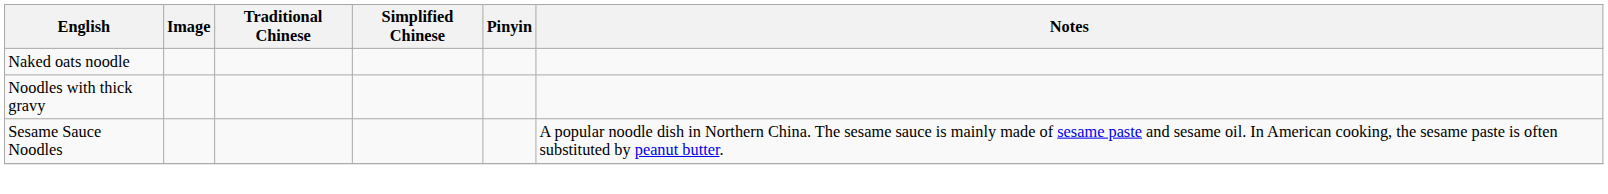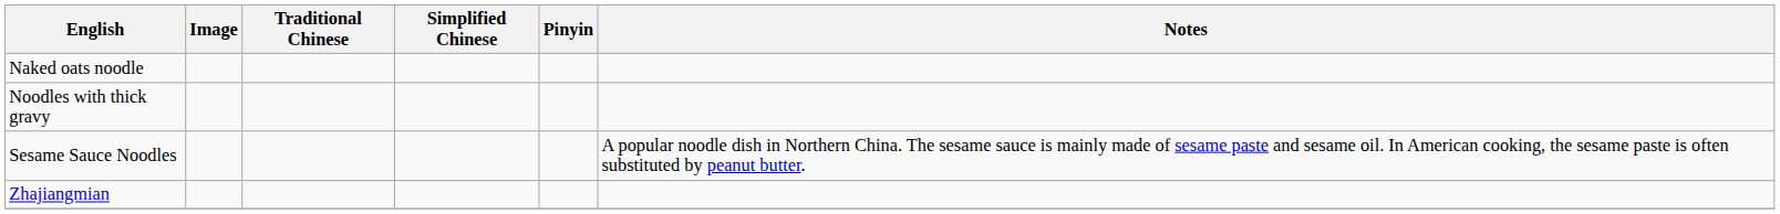+ row: Zhajiangmian
